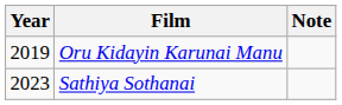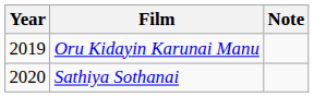Sathiya Sothanai | Year: 2023 -> 2020
